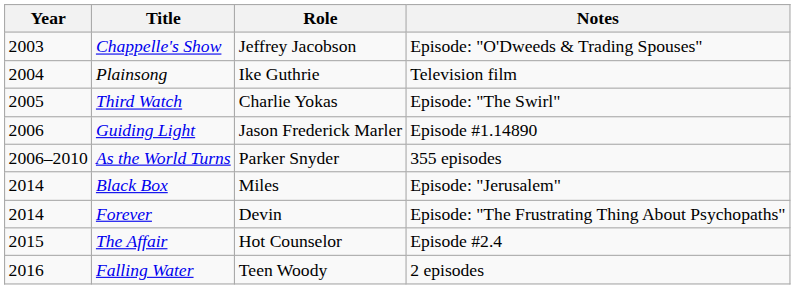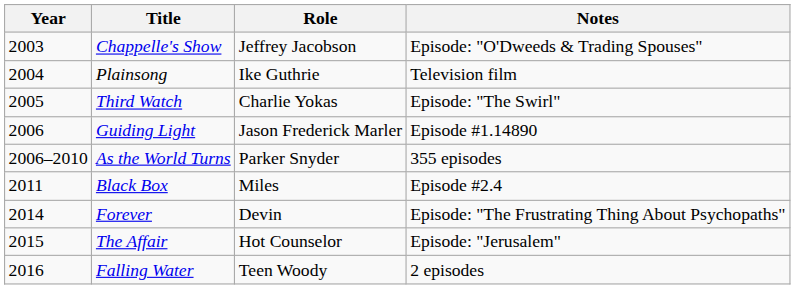Black Box | Year: 2014 -> 2011
Black Box | Notes: Episode: "Jerusalem" -> Episode #2.4
The Affair | Notes: Episode #2.4 -> Episode: "Jerusalem"
